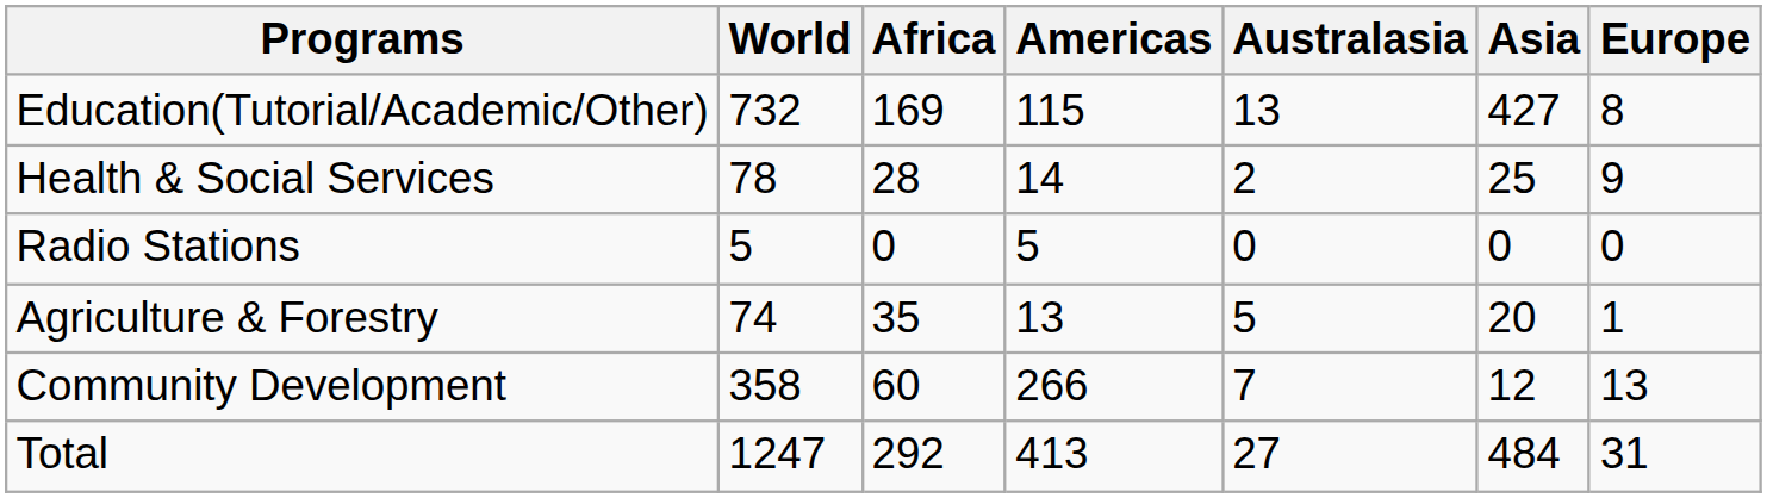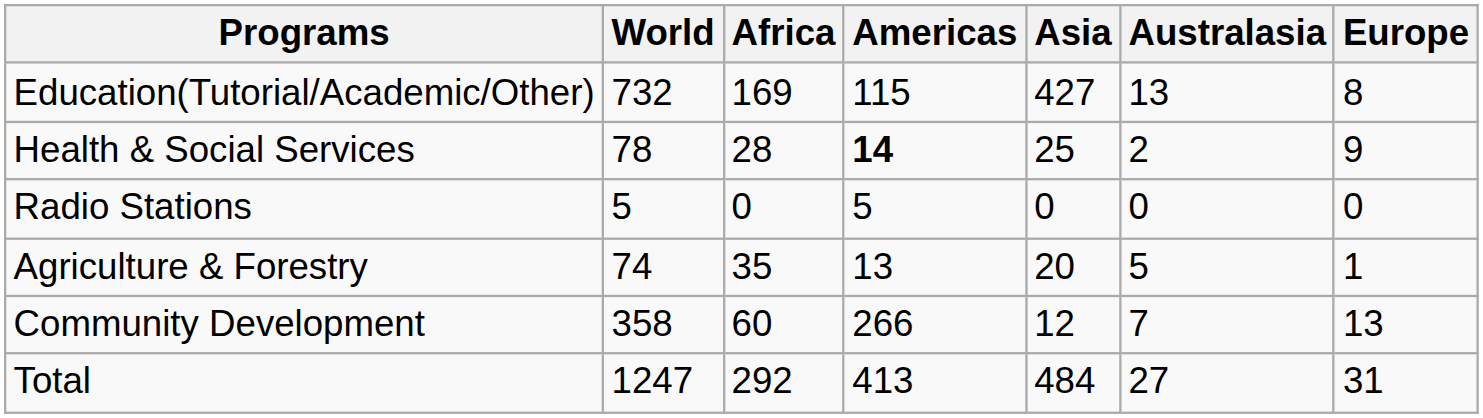columns swapped: Asia <-> Australasia
Health & Social Services | Americas: normal -> bold
